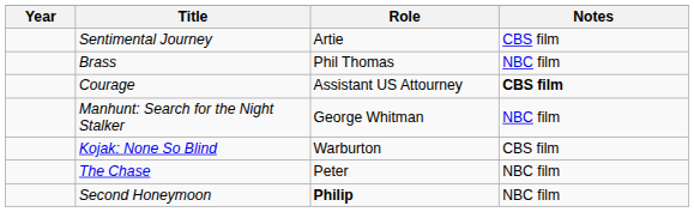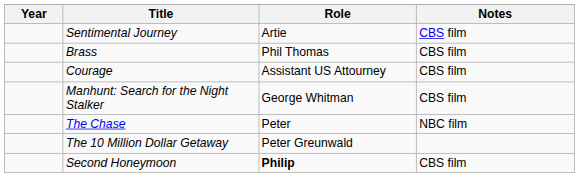Brass | Notes: NBC film -> CBS film
Courage | Notes: bold -> normal
Manhunt: Search for the Night Stalker | Notes: NBC film -> CBS film
- row: Kojak: None So Blind | Warburton | CBS film
+ row: The 10 Million Dollar Getaway | Peter Greunwald
Second Honeymoon | Notes: NBC film -> CBS film
